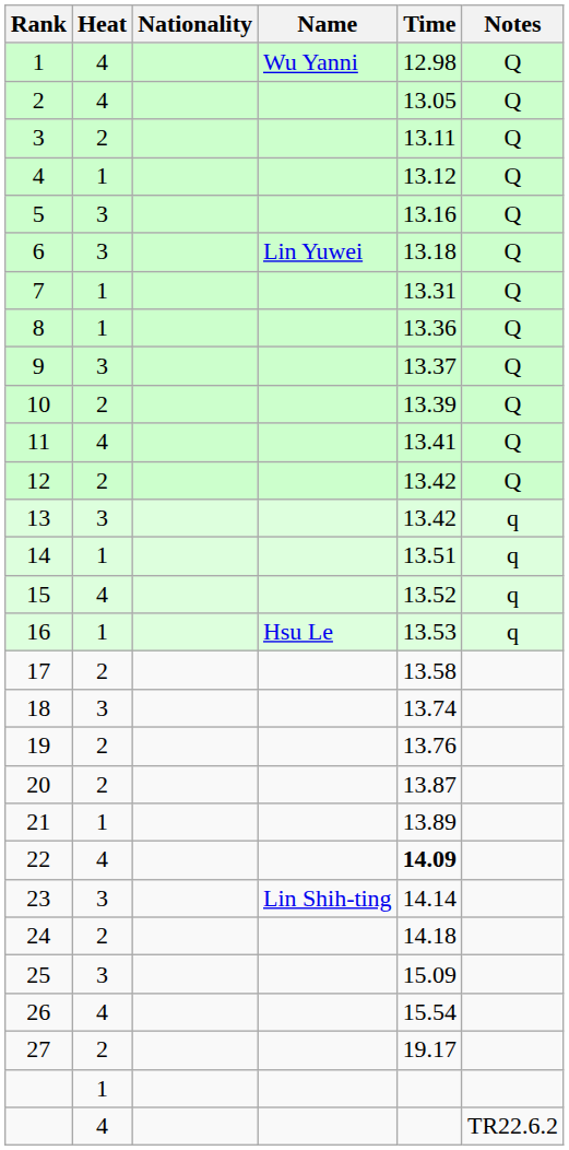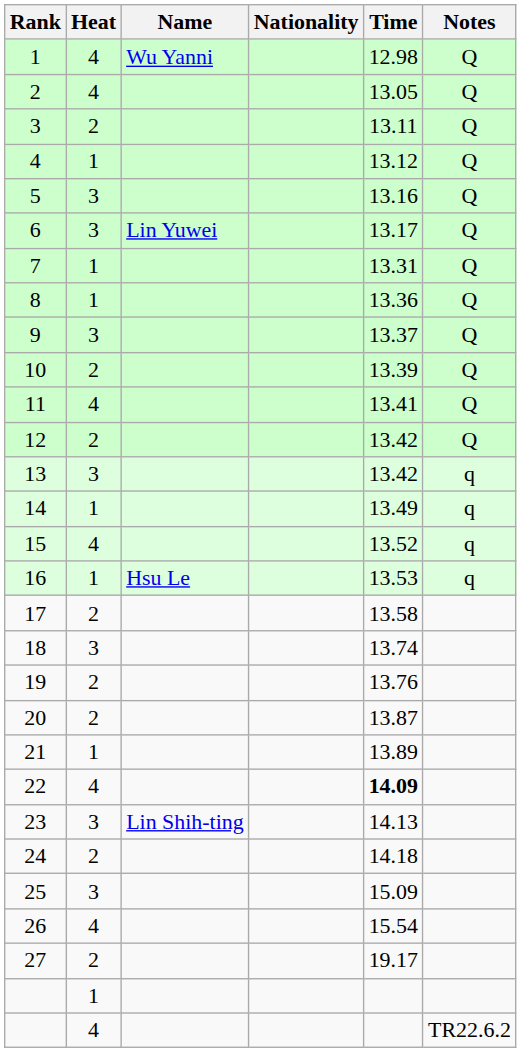columns swapped: Name <-> Nationality
6 | Time: 13.18 -> 13.17
14 | Time: 13.51 -> 13.49
23 | Time: 14.14 -> 14.13
